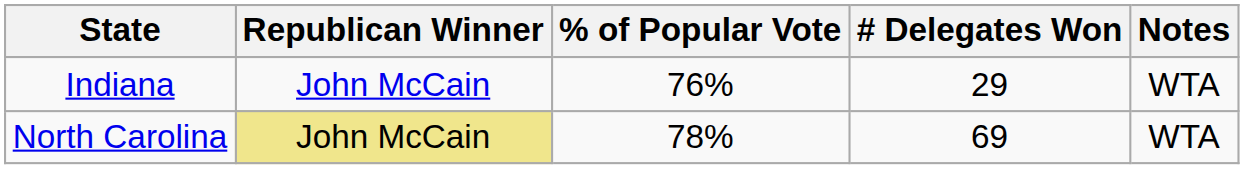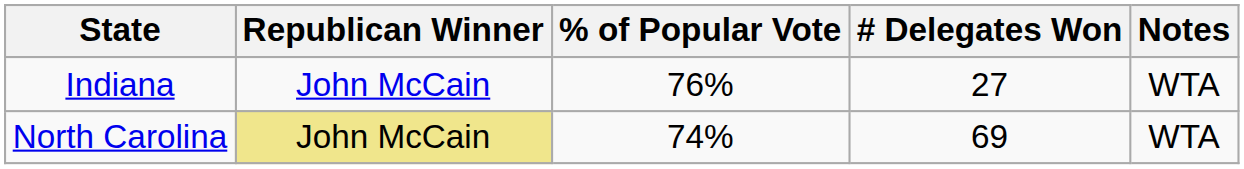Indiana | # Delegates Won: 29 -> 27
North Carolina | % of Popular Vote: 78% -> 74%
